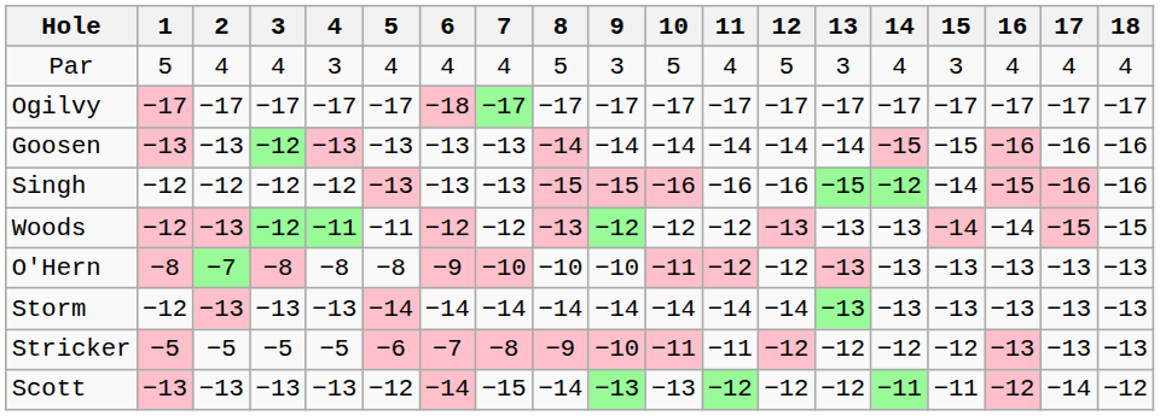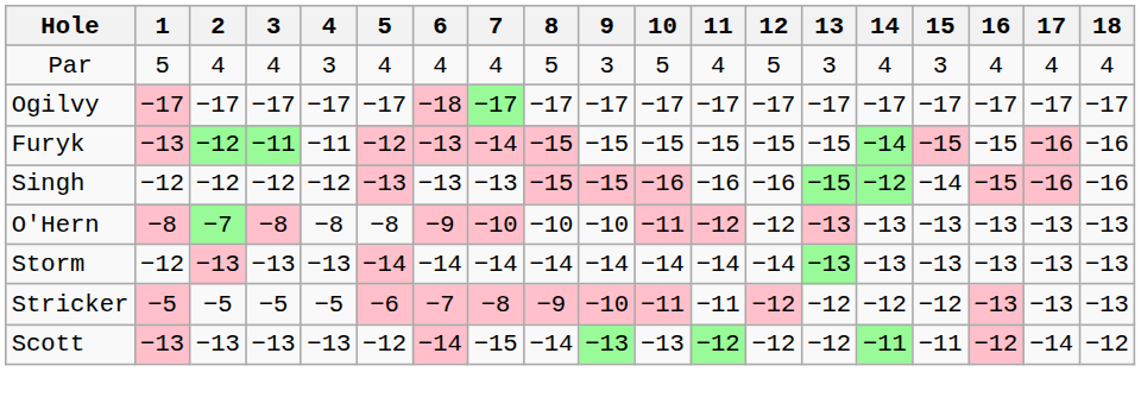+ row: Furyk | −13 | −12 | −11 | −11 | −12 | −13 | −14 | −15 | −15 | −15 | −15 | −15 | −15 | −14 | −15 | −15 | −16 | −16
- row: Goosen | −13 | −13 | −12 | −13 | −13 | −13 | −13 | −14 | −14 | −14 | −14 | −14 | −14 | −15 | −15 | −16 | −16 | −16
- row: Woods | −12 | −13 | −12 | −11 | −11 | −12 | −12 | −13 | −12 | −12 | −12 | −13 | −13 | −13 | −14 | −14 | −15 | −15
